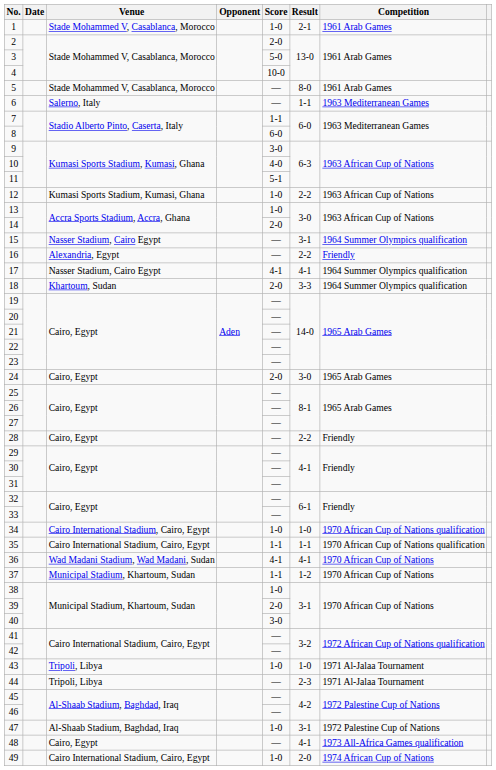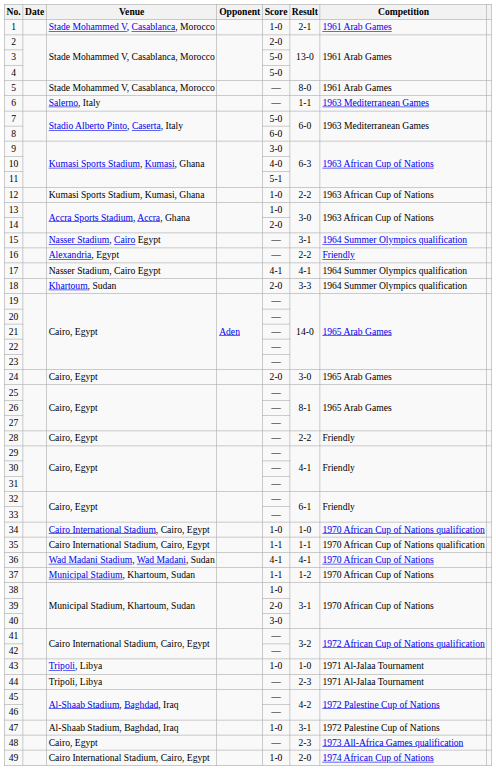4 | Score: 10-0 -> 5-0
7 | Score: 1-1 -> 5-0
48 | Result: 4-1 -> 2-3
